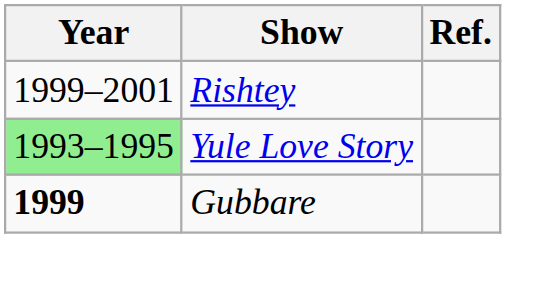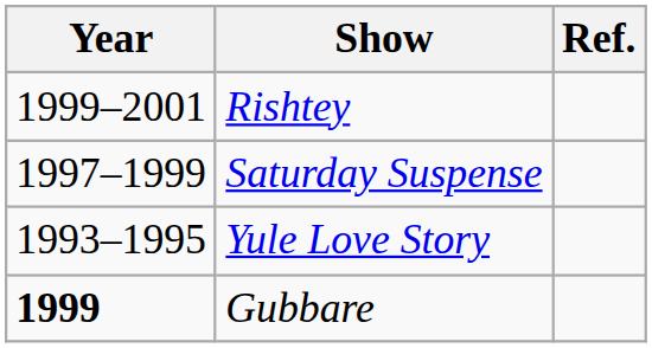+ row: 1997–1999 | Saturday Suspense
Yule Love Story | Year: lightgreen background -> no background
